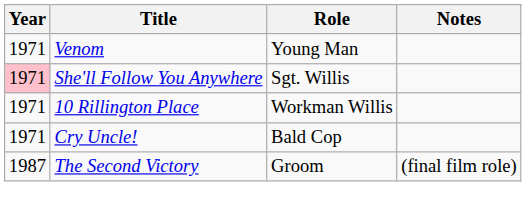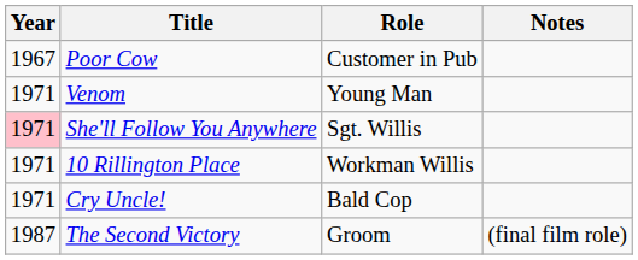+ row: 1967 | Poor Cow | Customer in Pub
